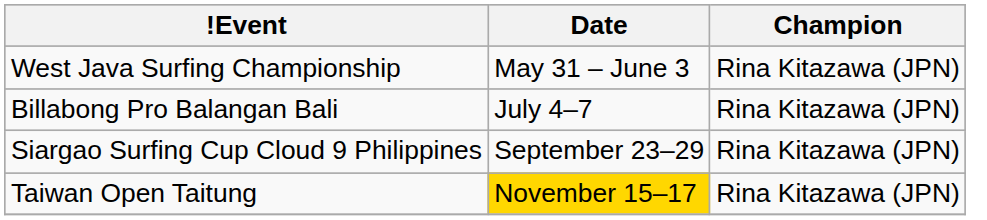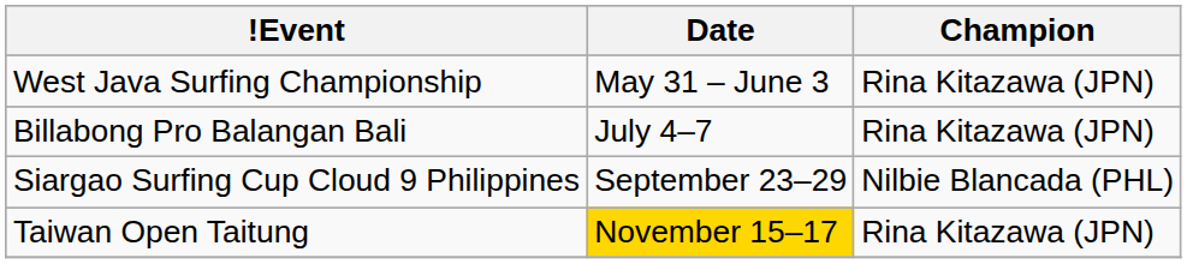Siargao Surfing Cup Cloud 9 Philippines | Champion: Rina Kitazawa (JPN) -> Nilbie Blancada (PHL)
